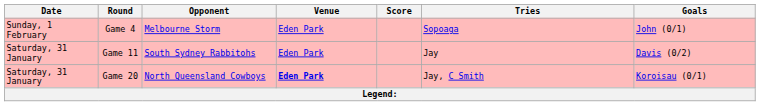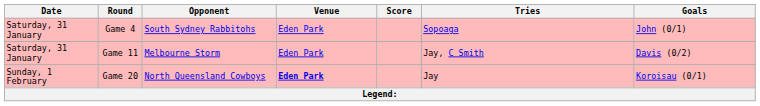Game 4 | Date: Sunday, 1 February -> Saturday, 31 January
Game 4 | Opponent: Melbourne Storm -> South Sydney Rabbitohs
Game 11 | Opponent: South Sydney Rabbitohs -> Melbourne Storm
Game 11 | Tries: Jay -> Jay, C Smith
Game 20 | Date: Saturday, 31 January -> Sunday, 1 February
Game 20 | Tries: Jay, C Smith -> Jay
